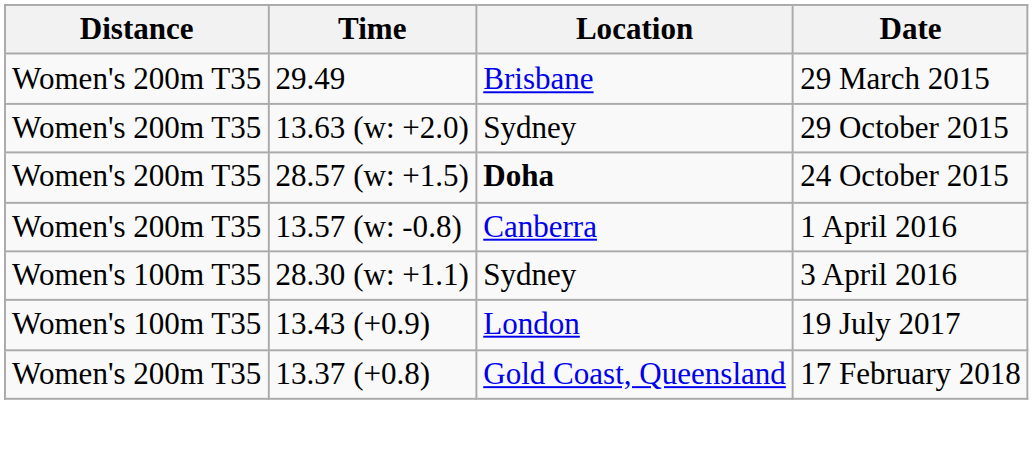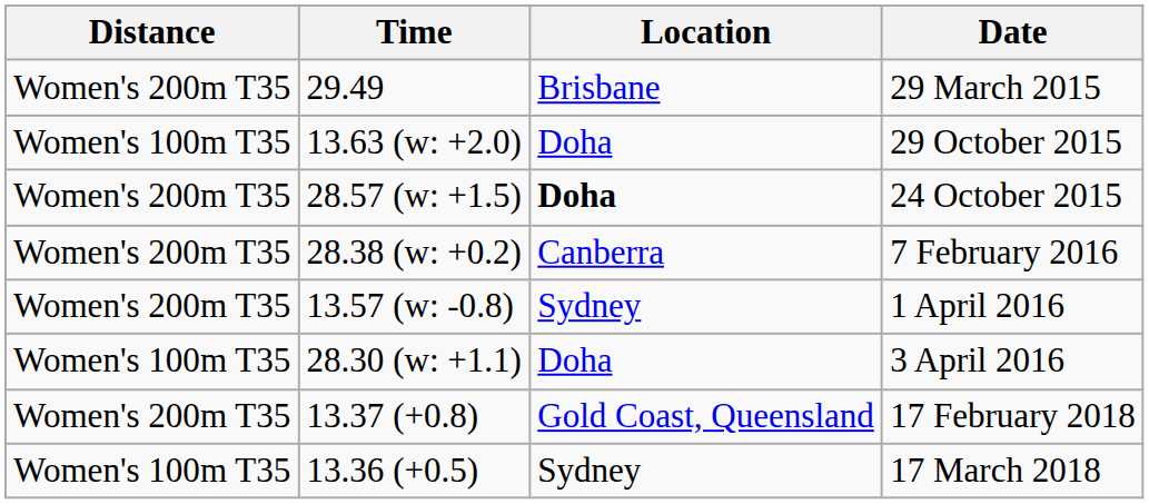29 October 2015 | Distance: Women's 200m T35 -> Women's 100m T35
29 October 2015 | Location: Sydney -> Doha
+ row: Women's 200m T35 | 28.38 (w: +0.2) | Canberra | 7 February 2016
1 April 2016 | Location: Canberra -> Sydney
3 April 2016 | Location: Sydney -> Doha
- row: Women's 100m T35 | 13.43 (+0.9) | London | 19 July 2017
+ row: Women's 100m T35 | 13.36 (+0.5) | Sydney | 17 March 2018
